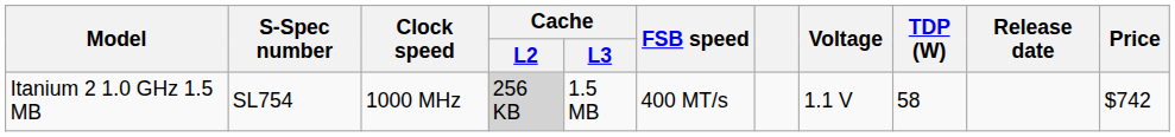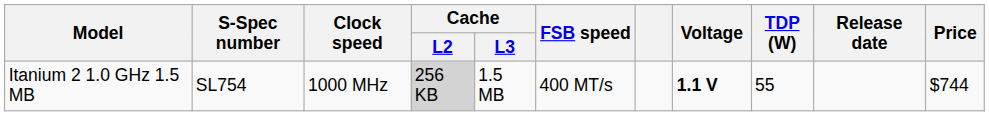Itanium 2 1.0 GHz 1.5 MB | Voltage: normal -> bold
Itanium 2 1.0 GHz 1.5 MB | TDP (W): 58 -> 55
Itanium 2 1.0 GHz 1.5 MB | Price: $742 -> $744
